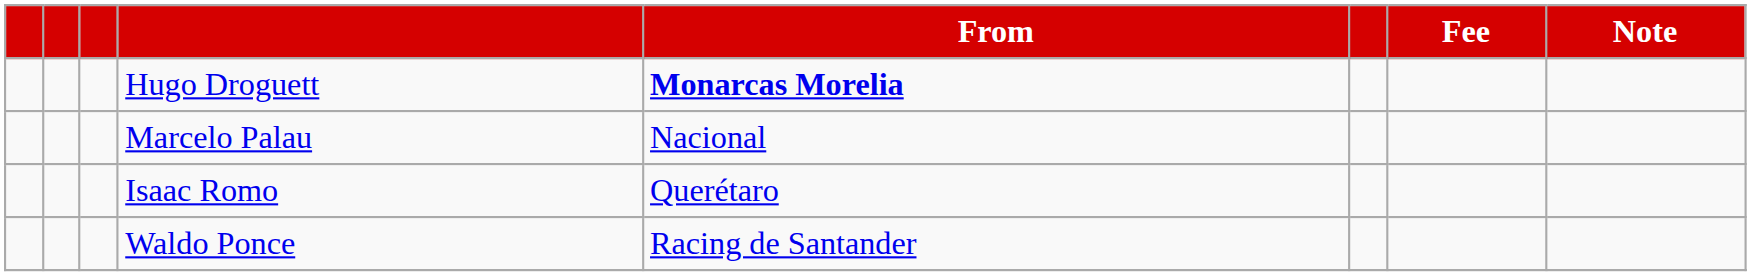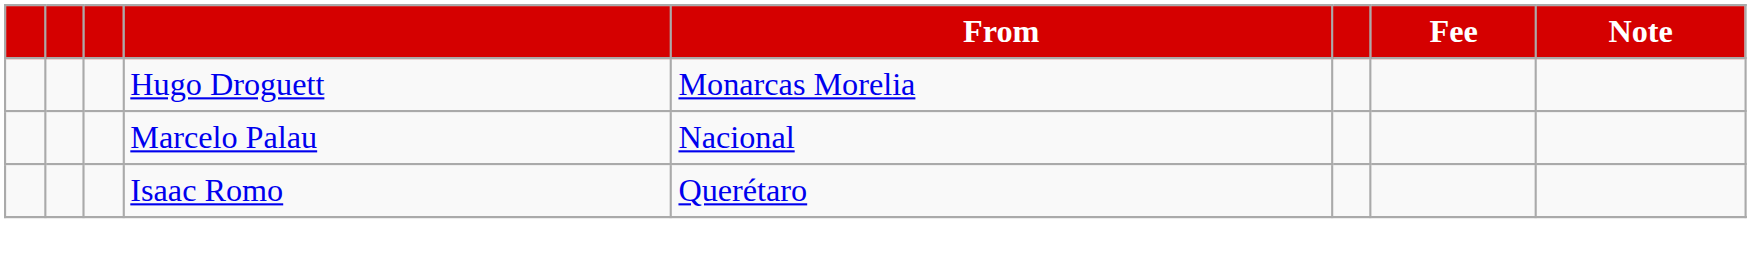Hugo Droguett | From: bold -> normal
- row: Waldo Ponce | Racing de Santander
